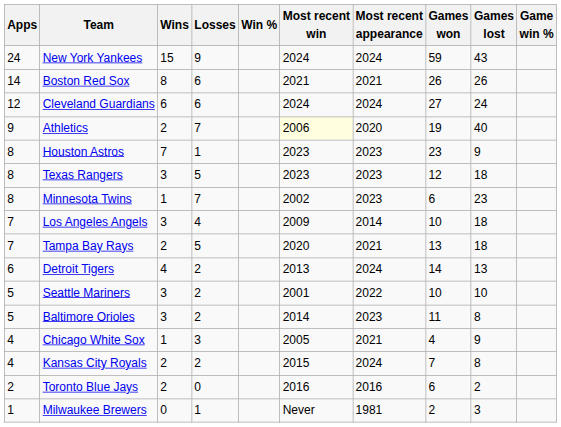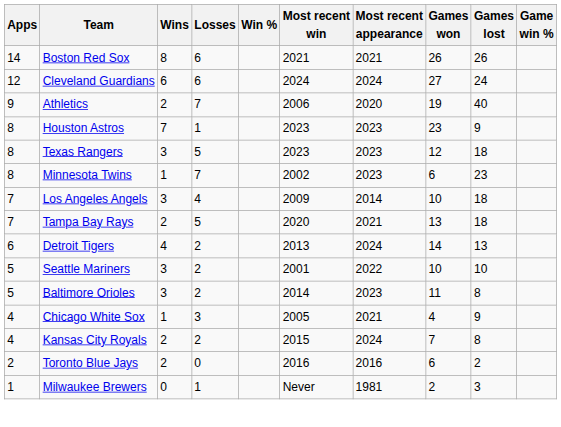- row: 24 | New York Yankees | 15 | 9 | 2024 | 2024 | 59 | 43
Athletics | Most recent win: lightyellow background -> no background
